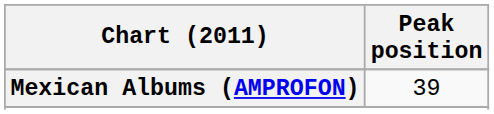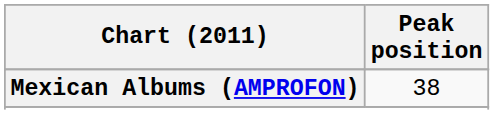Mexican Albums (AMPROFON) | Peak position: 39 -> 38
